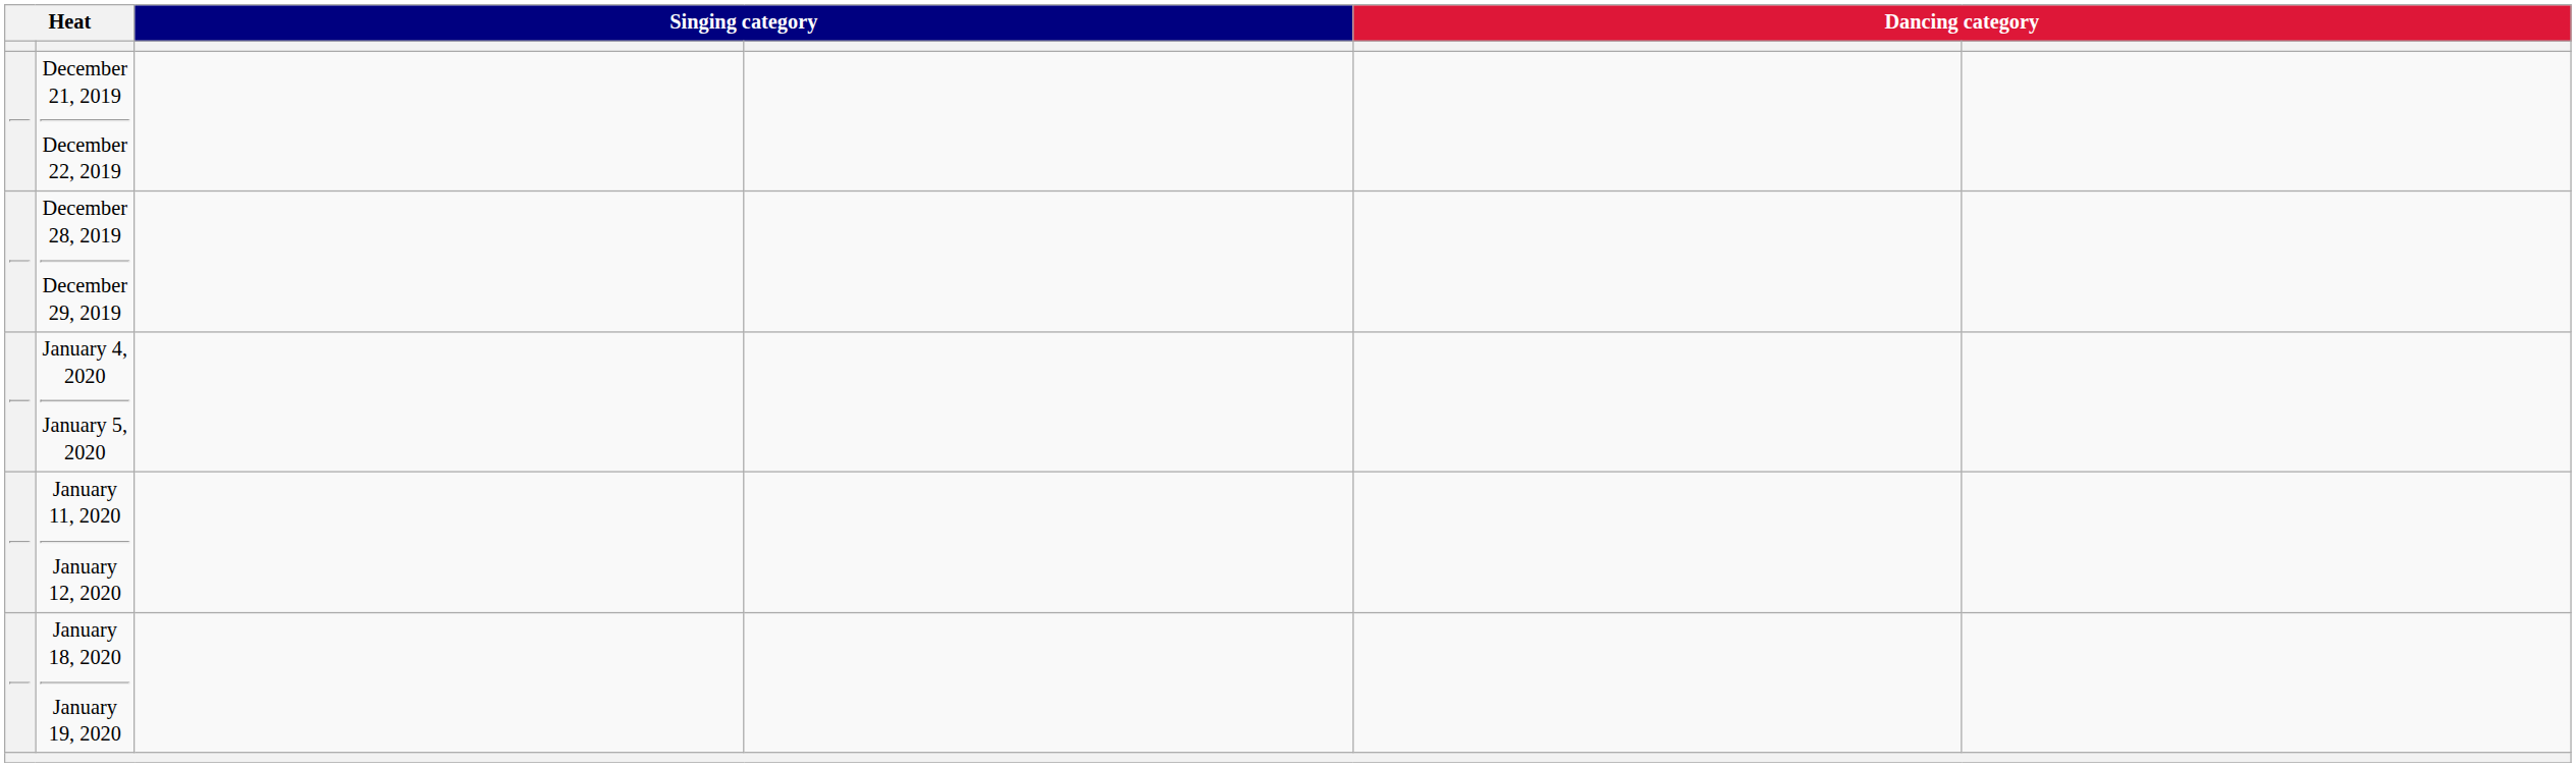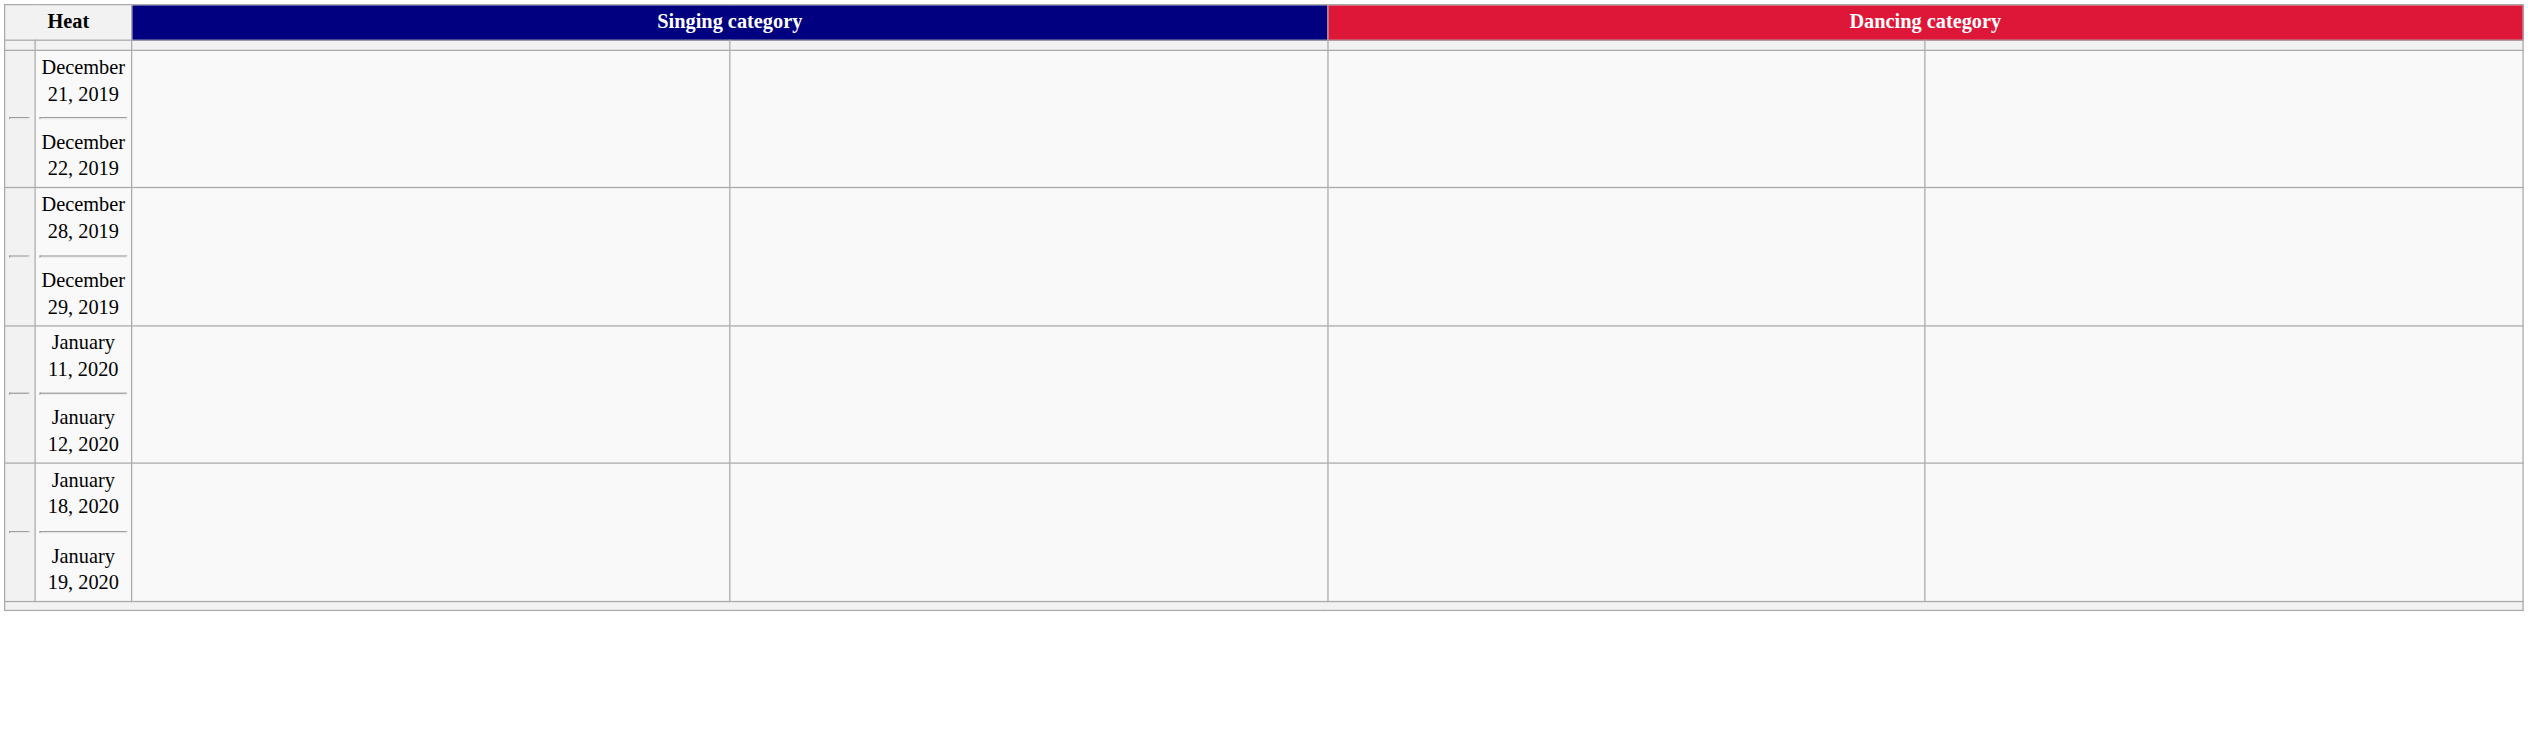- row: January 4, 2020 January 5, 2020
